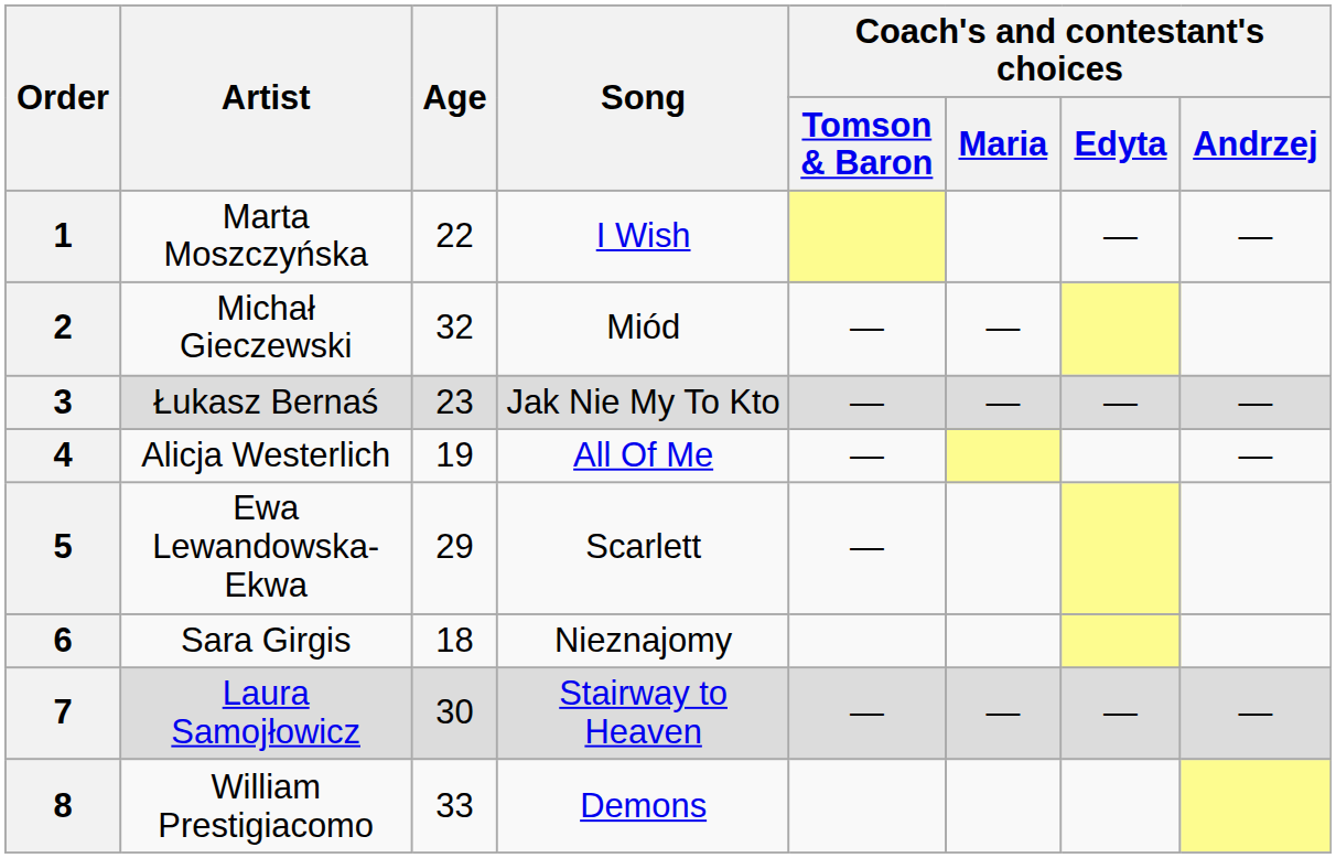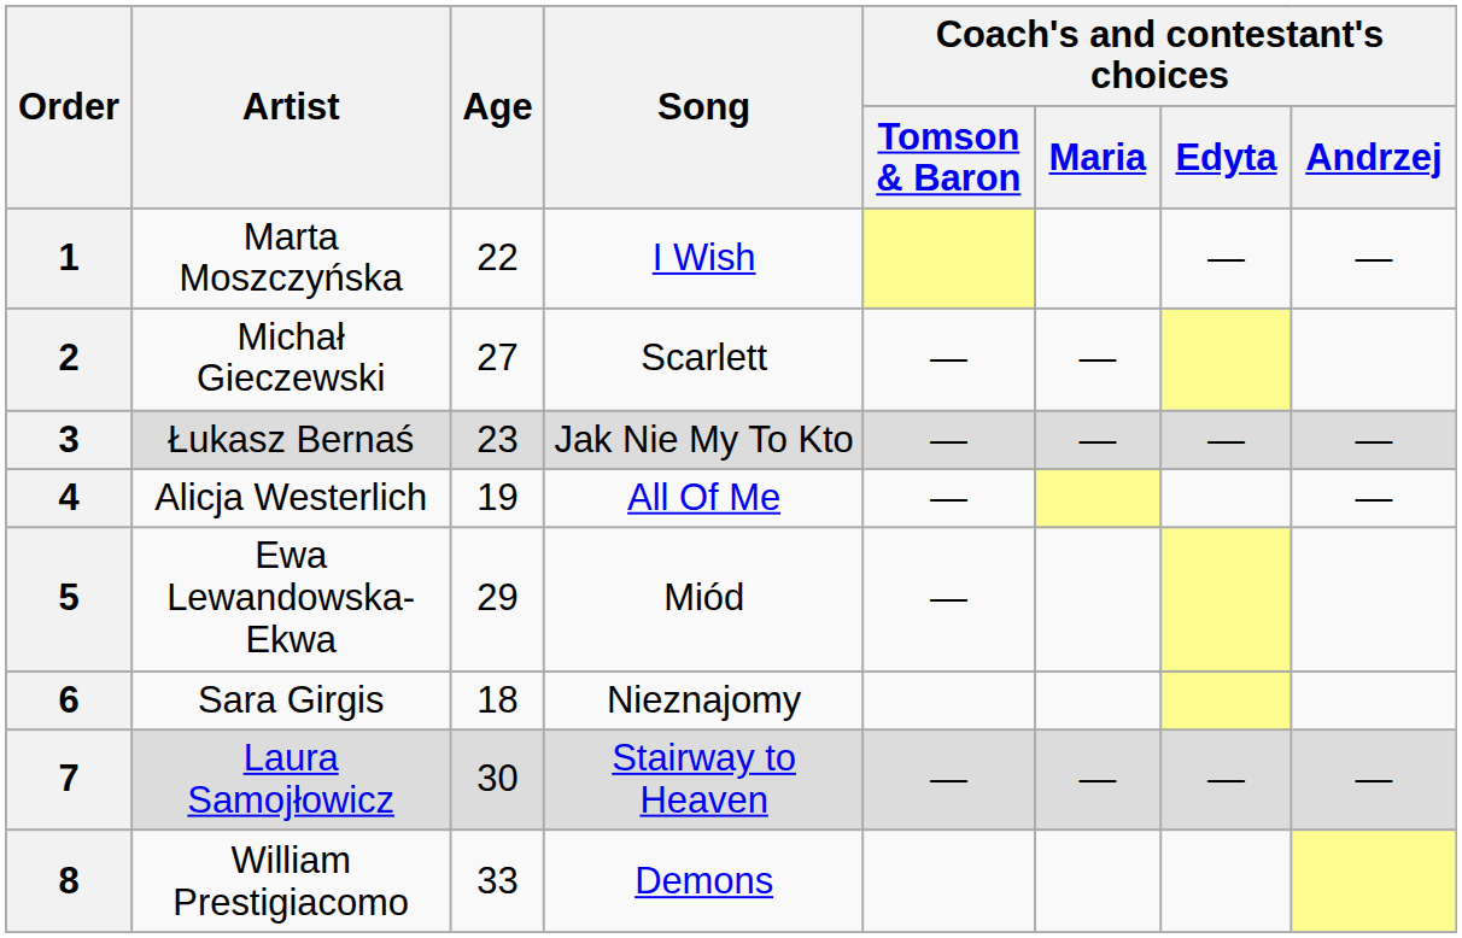2 | Age: 32 -> 27
2 | Song: Miód -> Scarlett
5 | Song: Scarlett -> Miód
